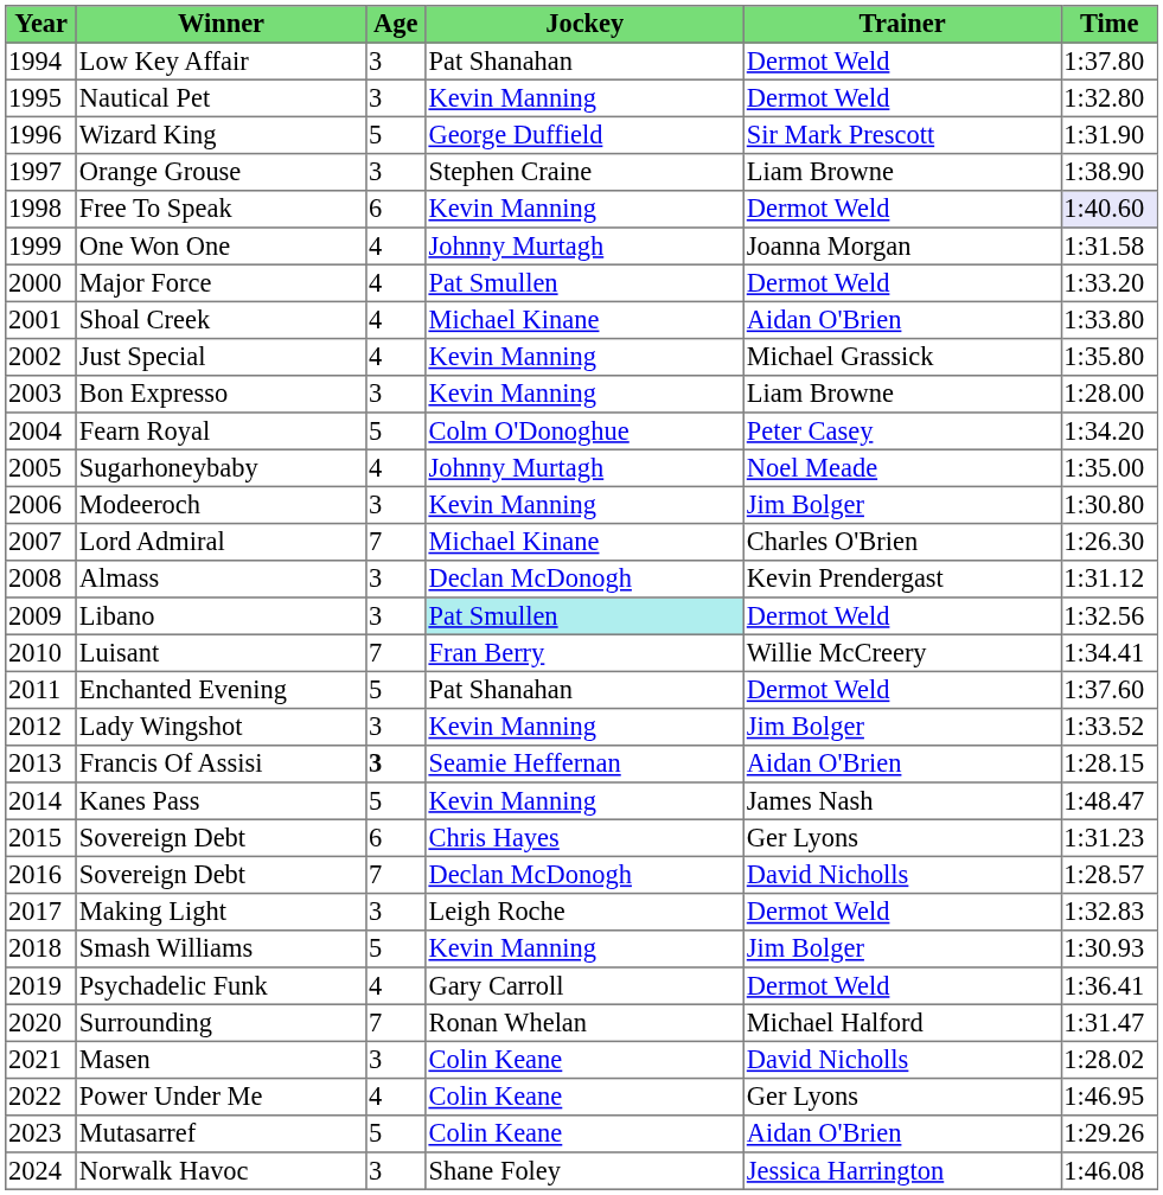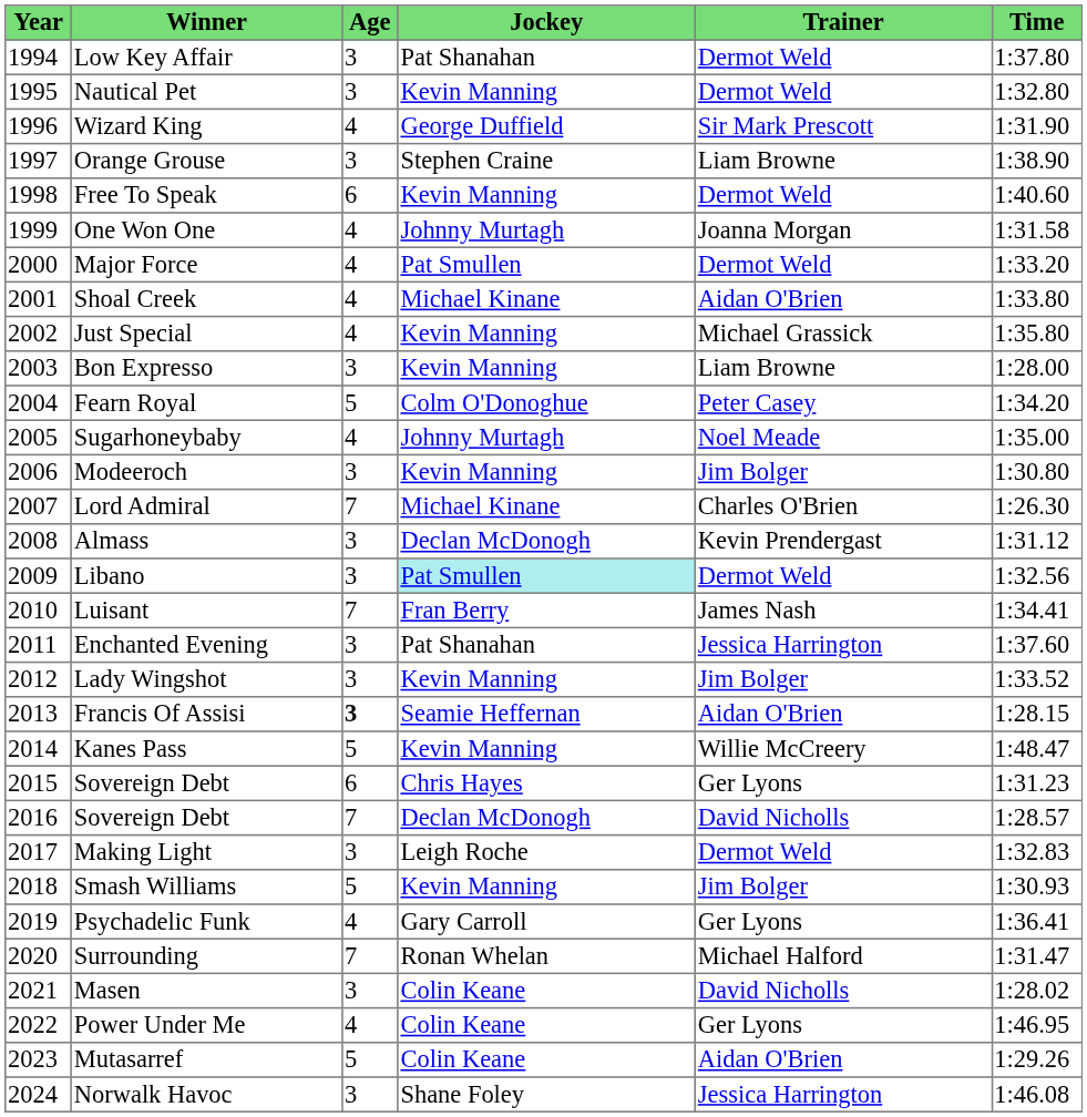Wizard King | Age: 5 -> 4
Free To Speak | Time: lavender background -> no background
Luisant | Trainer: Willie McCreery -> James Nash
Enchanted Evening | Age: 5 -> 3
Enchanted Evening | Trainer: Dermot Weld -> Jessica Harrington
Kanes Pass | Trainer: James Nash -> Willie McCreery
Psychadelic Funk | Trainer: Dermot Weld -> Ger Lyons
